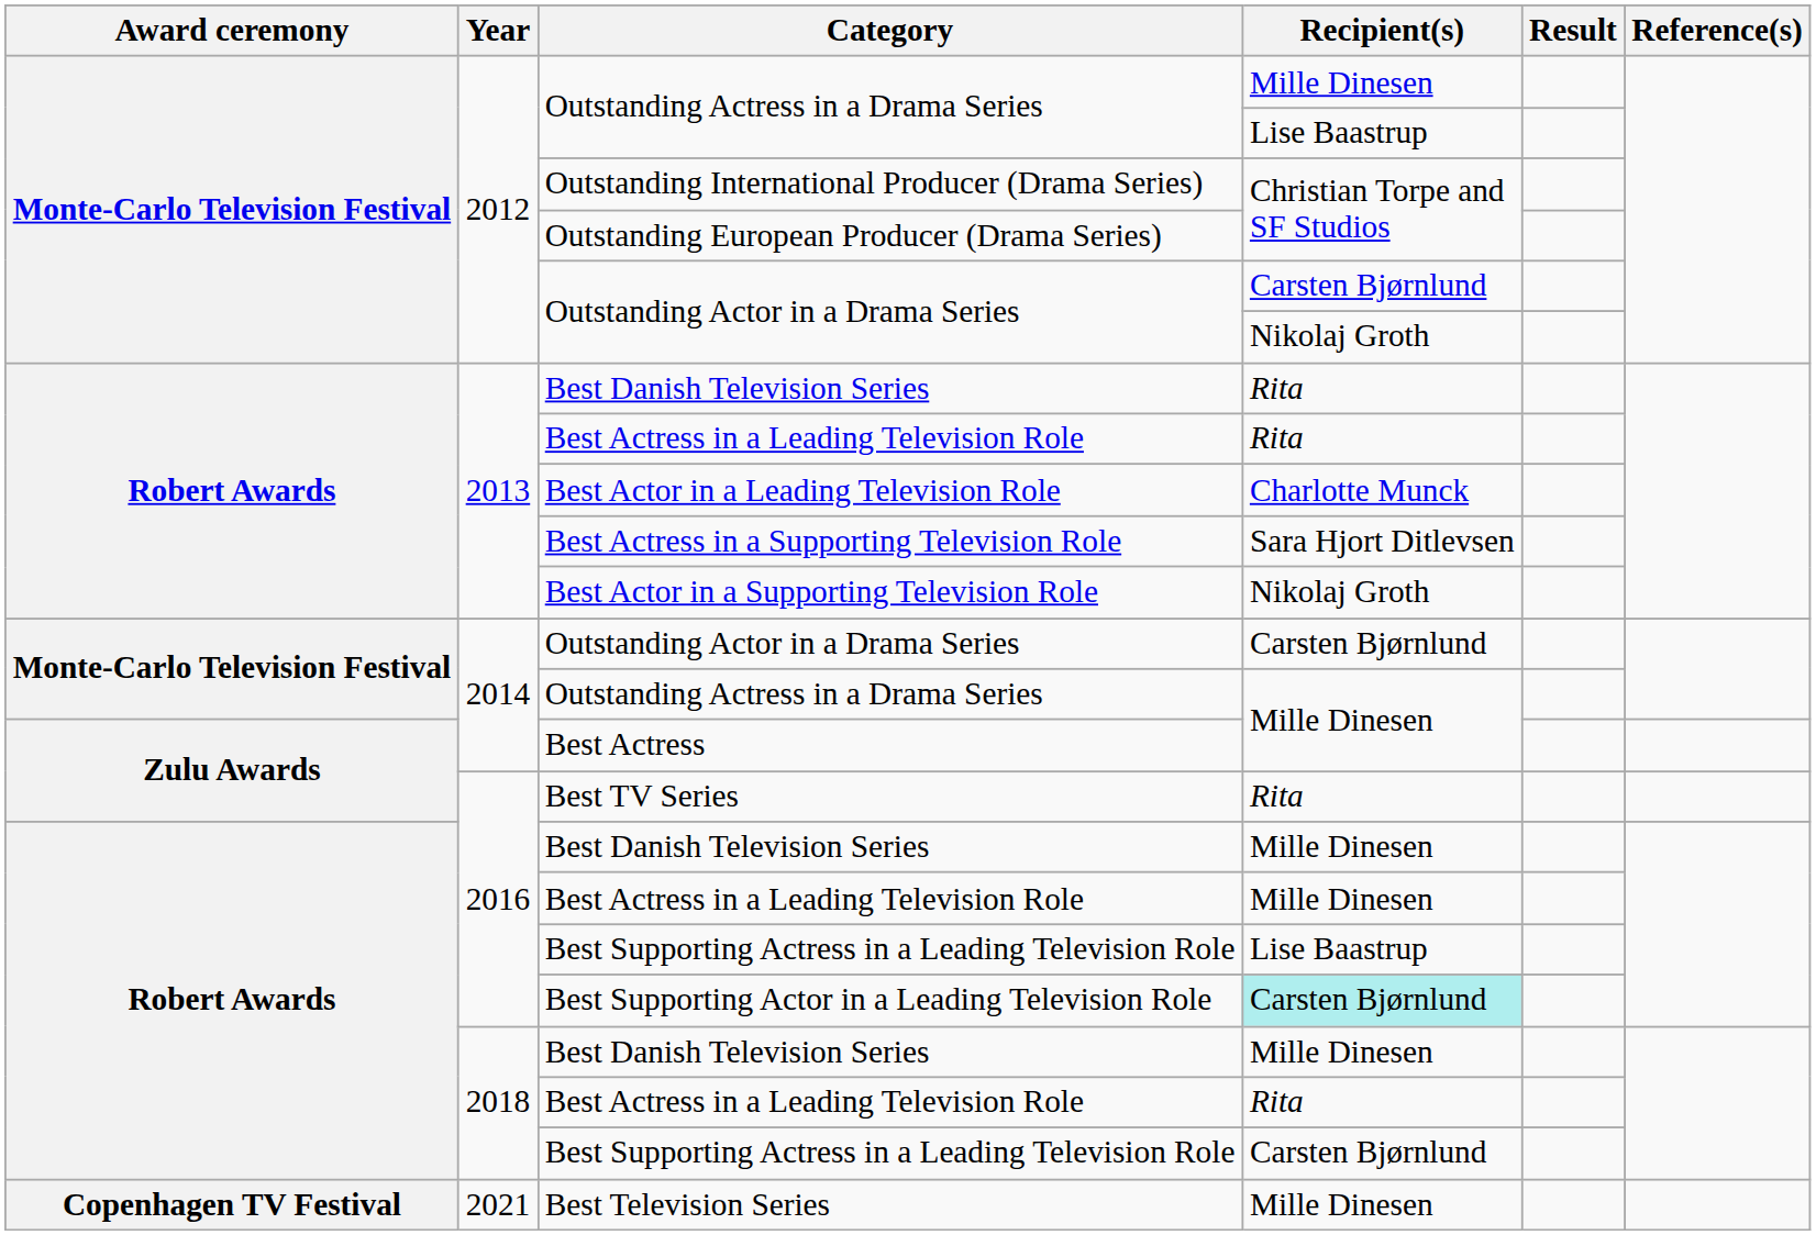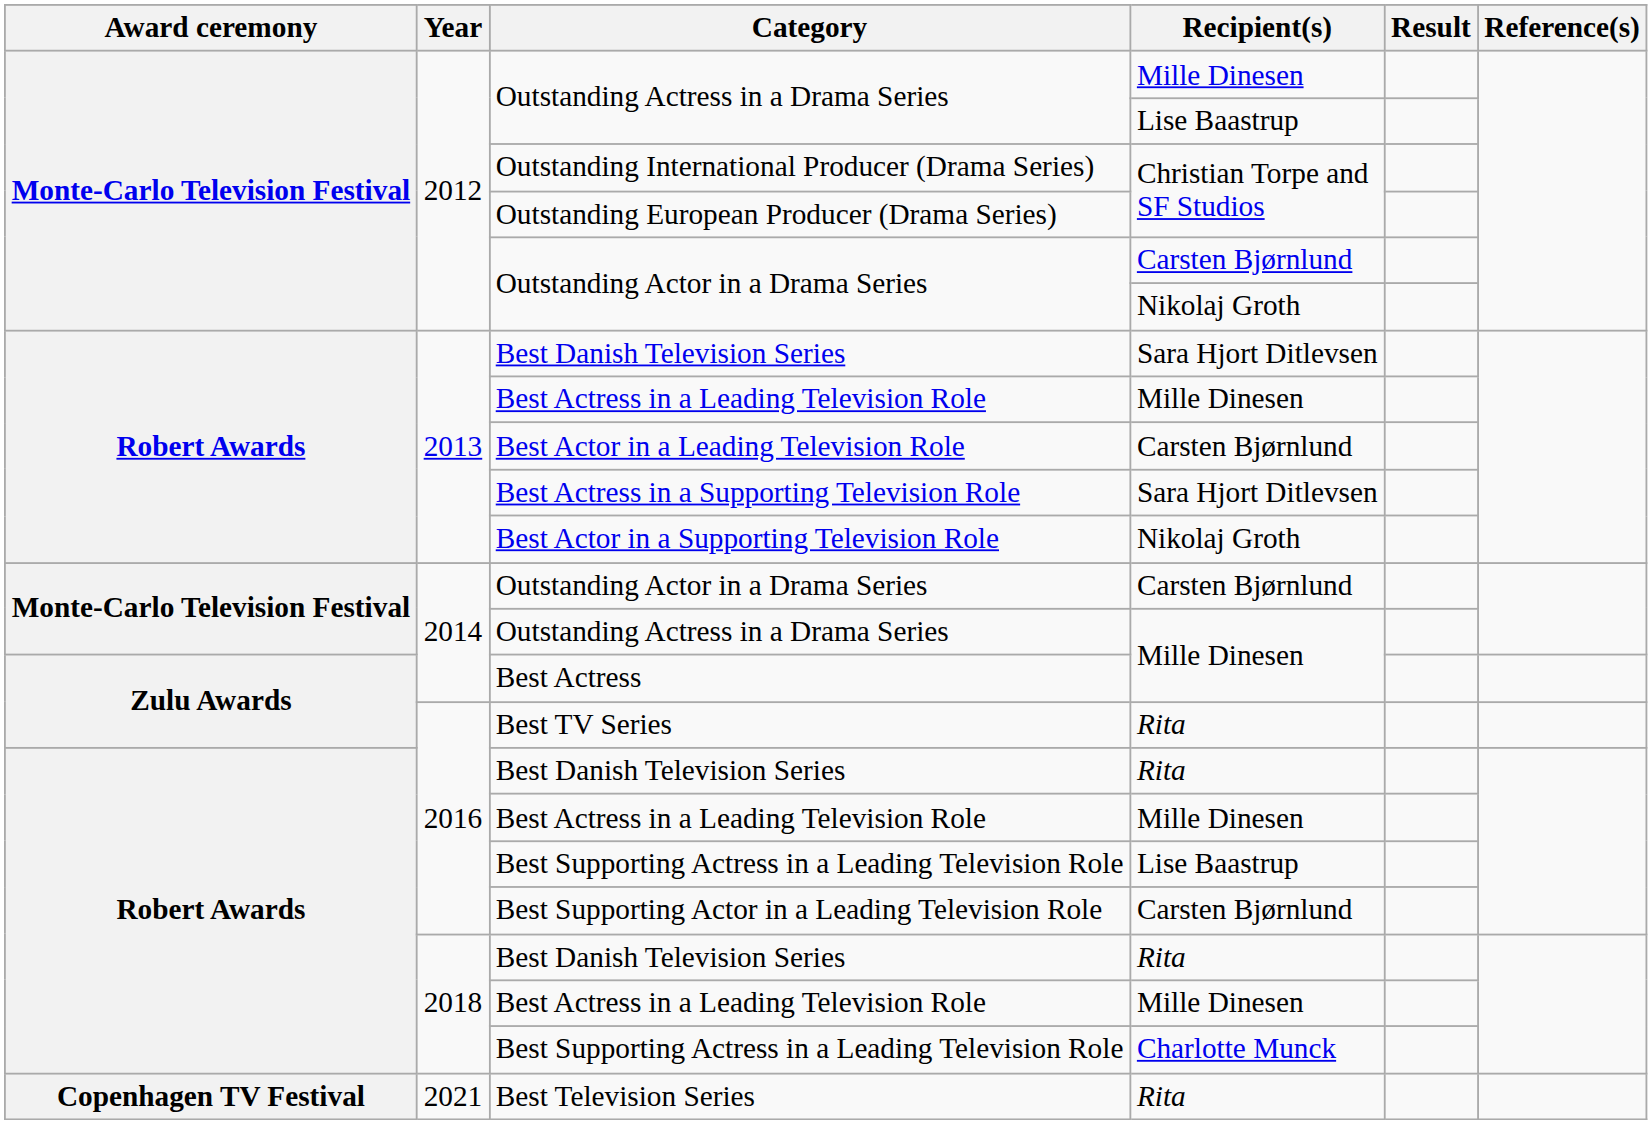2013 / Best Danish Television Series | Recipient(s): Rita -> Sara Hjort Ditlevsen
2013 / Best Actress in a Leading Television Role | Recipient(s): Rita -> Mille Dinesen
Best Actor in a Leading Television Role | Recipient(s): Charlotte Munck -> Carsten Bjørnlund
2016 / Best Danish Television Series | Recipient(s): Mille Dinesen -> Rita
Best Supporting Actor in a Leading Television Role | Recipient(s): paleturquoise background -> no background
2018 / Best Danish Television Series | Recipient(s): Mille Dinesen -> Rita
2018 / Best Actress in a Leading Television Role | Recipient(s): Rita -> Mille Dinesen
2018 / Best Supporting Actress in a Leading Television Role | Recipient(s): Carsten Bjørnlund -> Charlotte Munck
Best Television Series | Recipient(s): Mille Dinesen -> Rita
